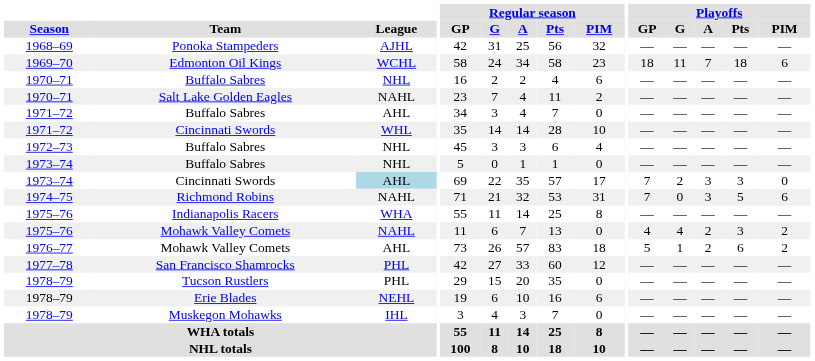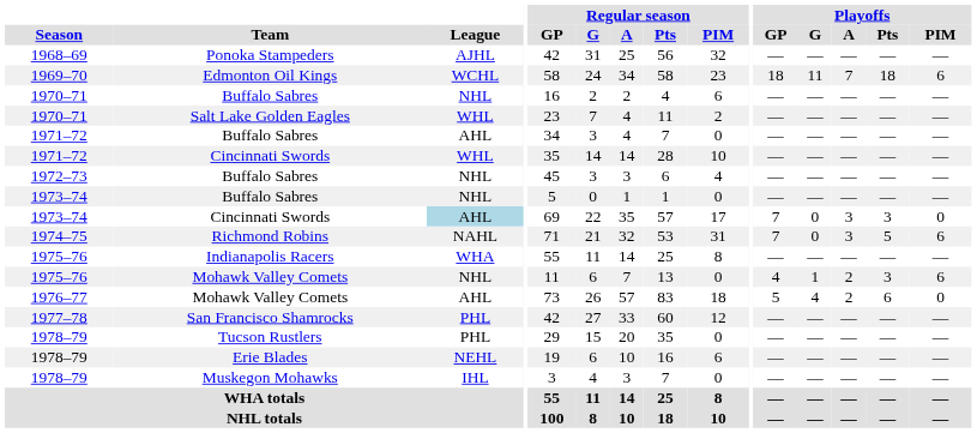Salt Lake Golden Eagles | League: NAHL -> WHL
1973–74 / Cincinnati Swords | Playoffs / G: 2 -> 0
1975–76 / Mohawk Valley Comets | League: NAHL -> NHL
1975–76 / Mohawk Valley Comets | Playoffs / G: 4 -> 1
1975–76 / Mohawk Valley Comets | Playoffs / PIM: 2 -> 6
1976–77 / Mohawk Valley Comets | Playoffs / G: 1 -> 4
1976–77 / Mohawk Valley Comets | Playoffs / PIM: 2 -> 0
